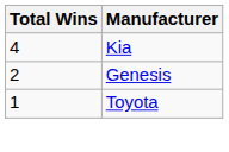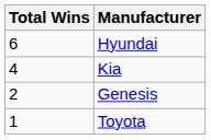+ row: 6 | Hyundai
